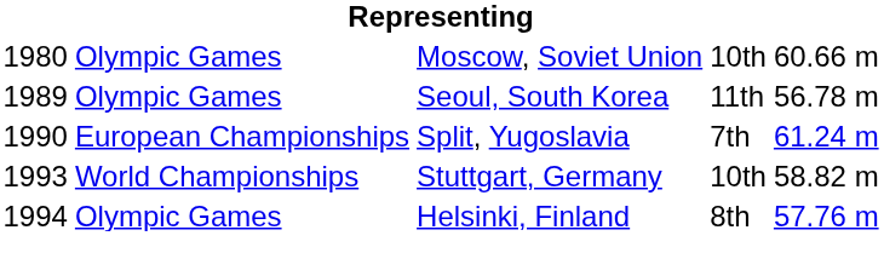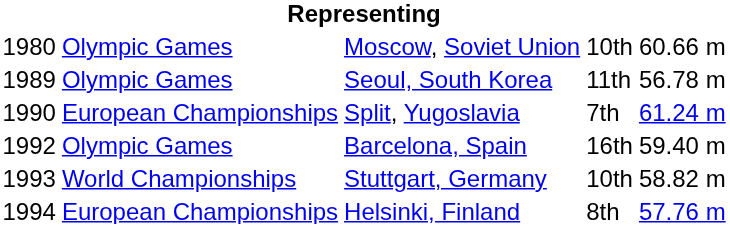+ row: 1992 | Olympic Games | Barcelona, Spain | 16th | 59.40 m
Helsinki, Finland | column 2: Olympic Games -> European Championships
